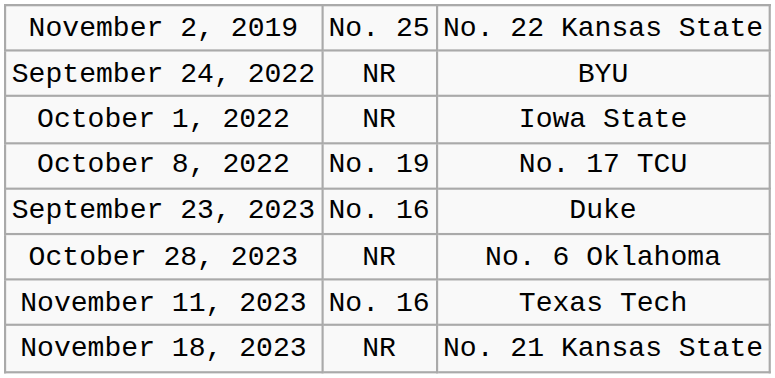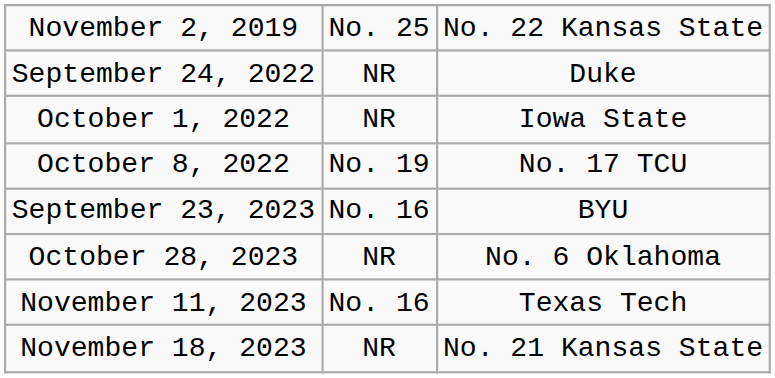September 24, 2022 | column 3: BYU -> Duke
September 23, 2023 | column 3: Duke -> BYU
